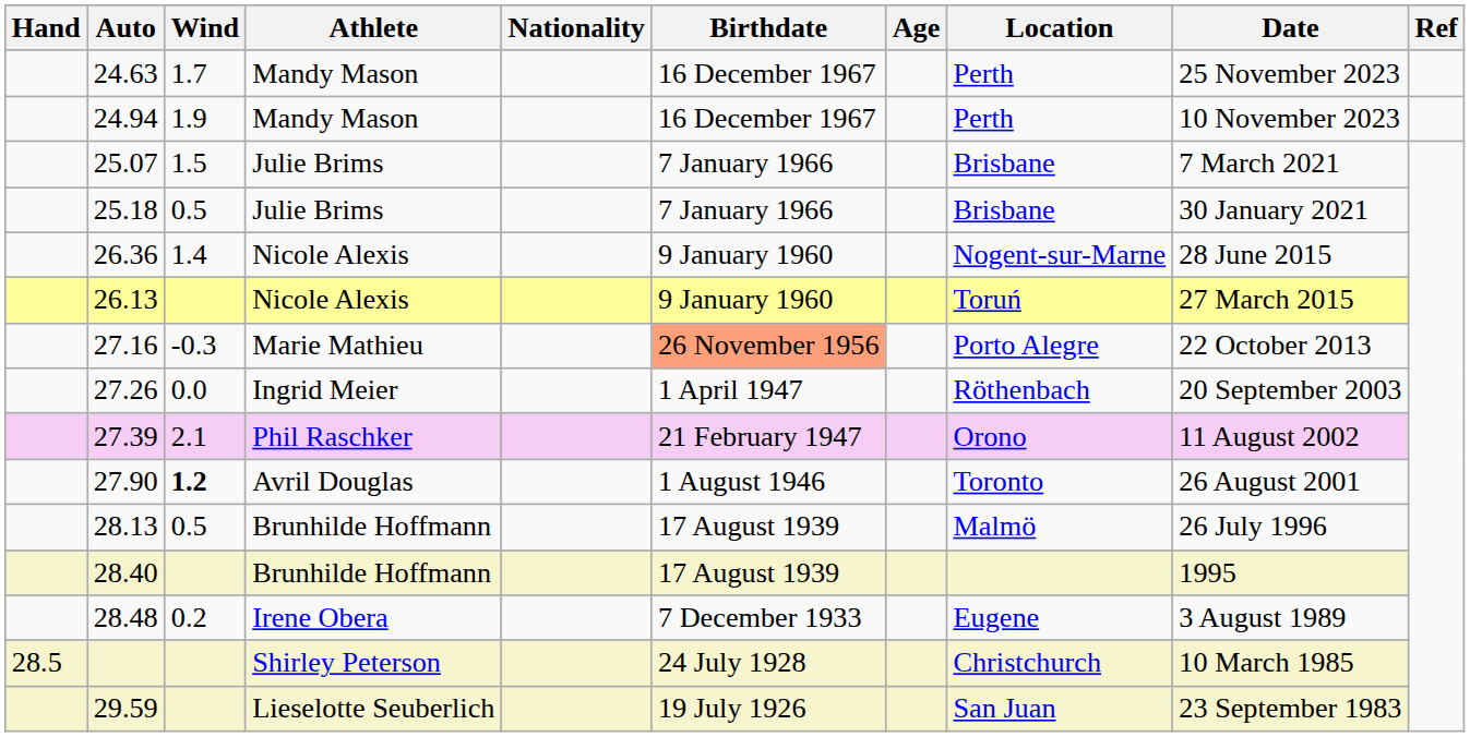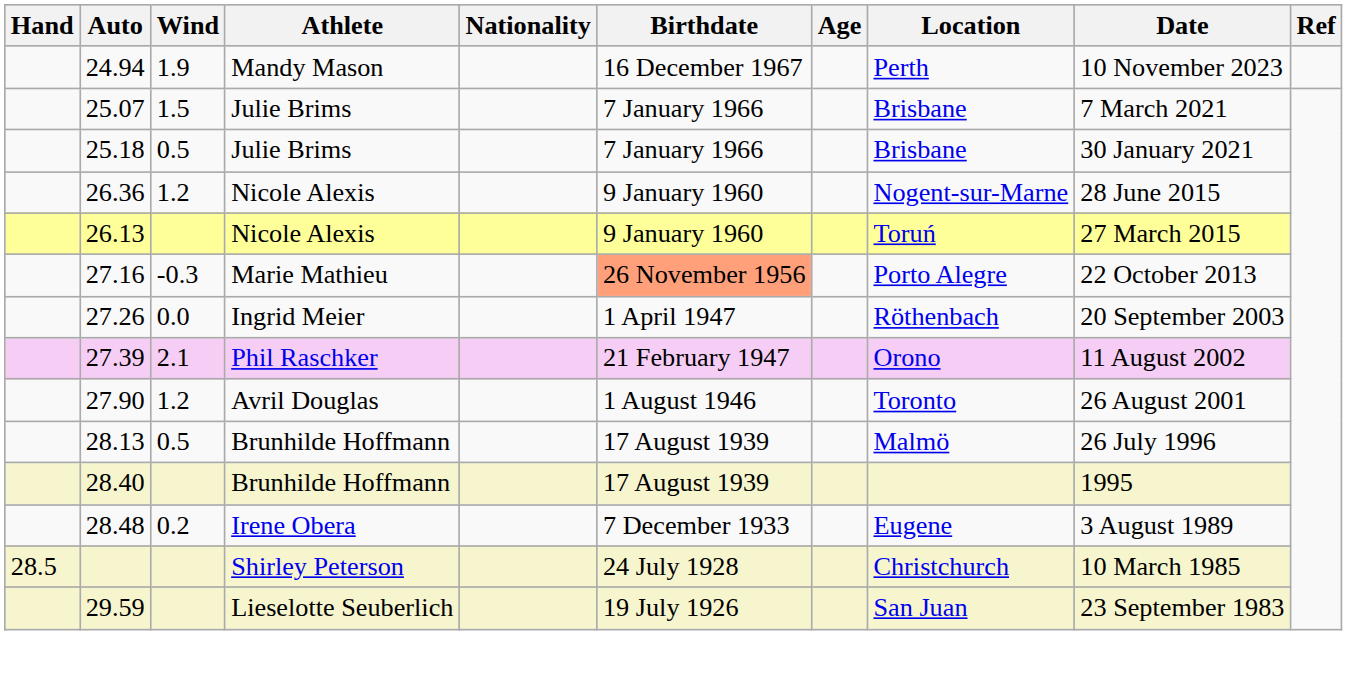- row: 24.63 | 1.7 | Mandy Mason | 16 December 1967 | Perth | 25 November 2023
26.36 | Wind: 1.4 -> 1.2
27.90 | Wind: bold -> normal
